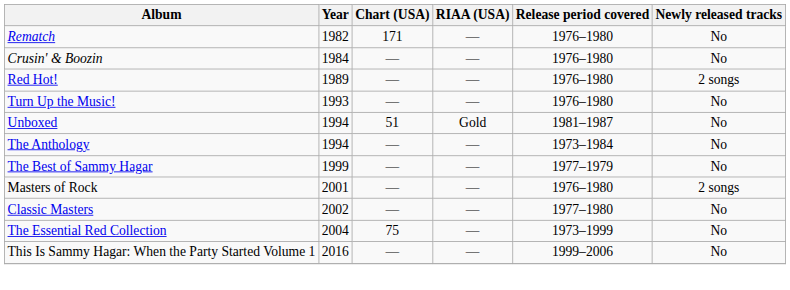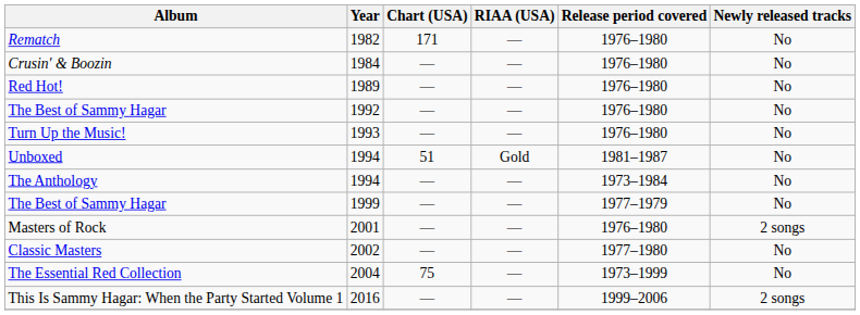Red Hot! | Newly released tracks: 2 songs -> No
+ row: The Best of Sammy Hagar | 1992 | — | — | 1976–1980 | No
This Is Sammy Hagar: When the Party Started Volume 1 | Newly released tracks: No -> 2 songs
